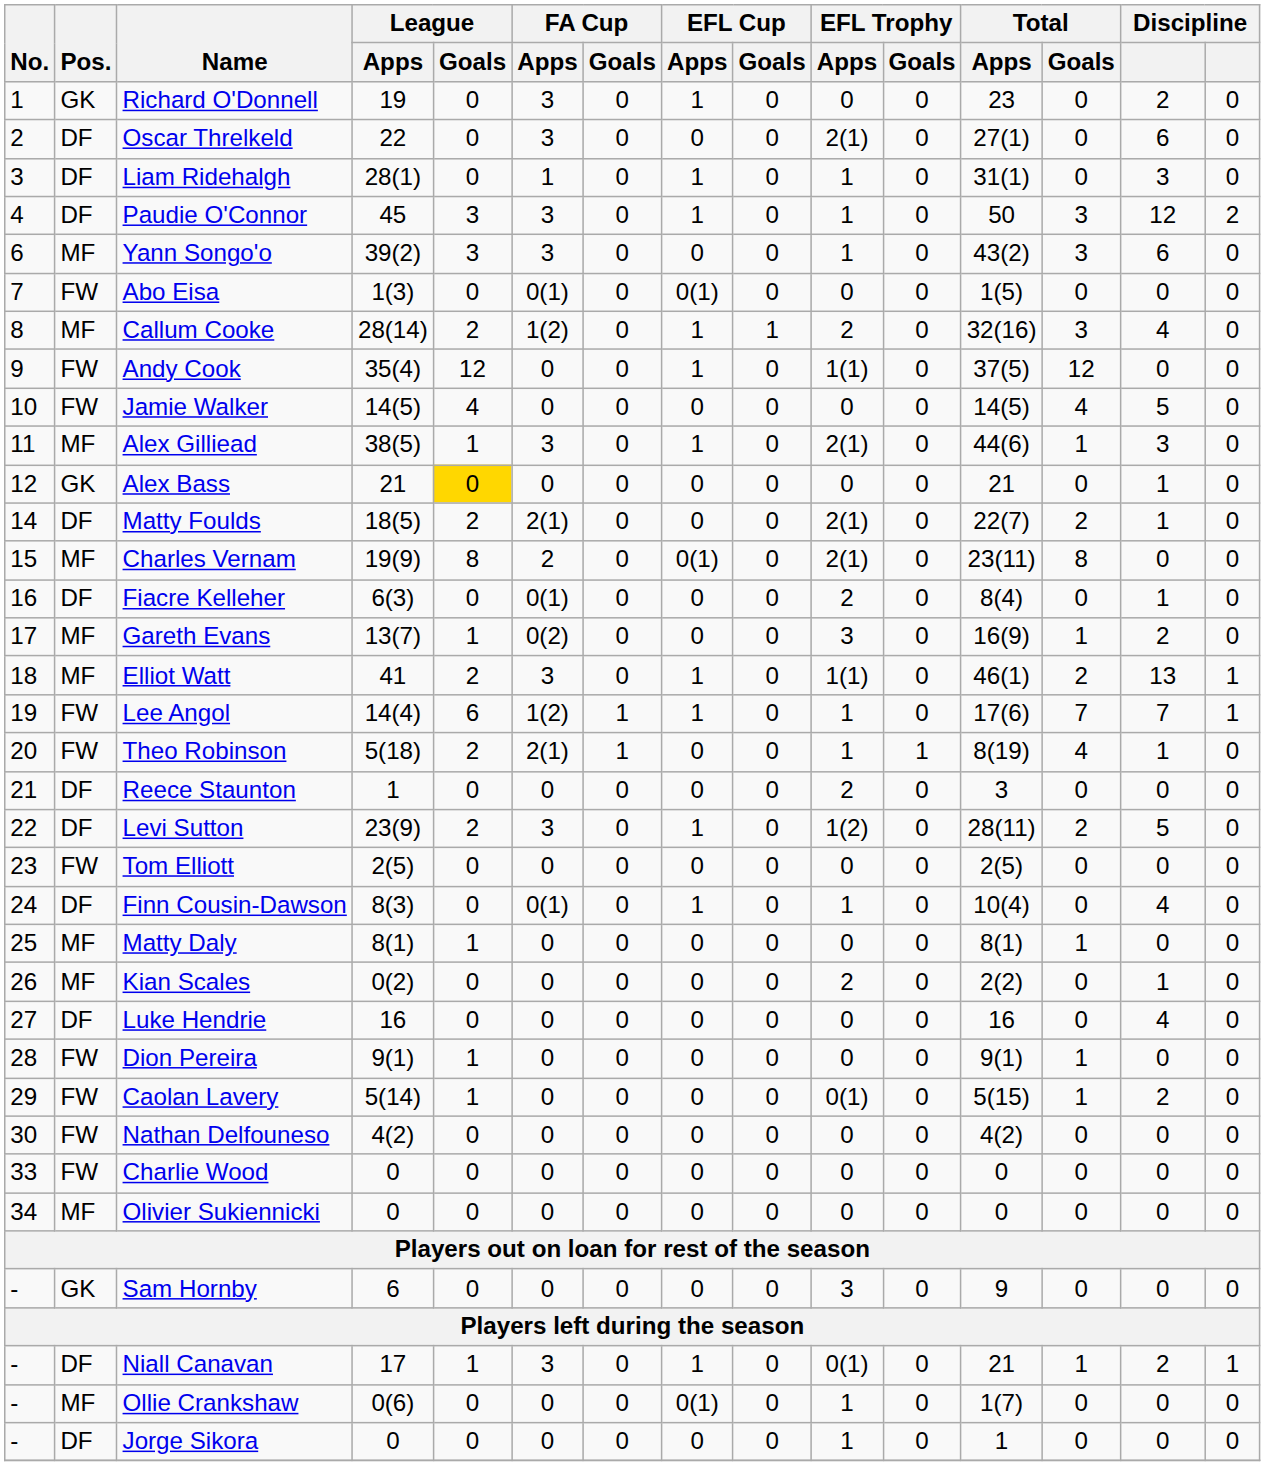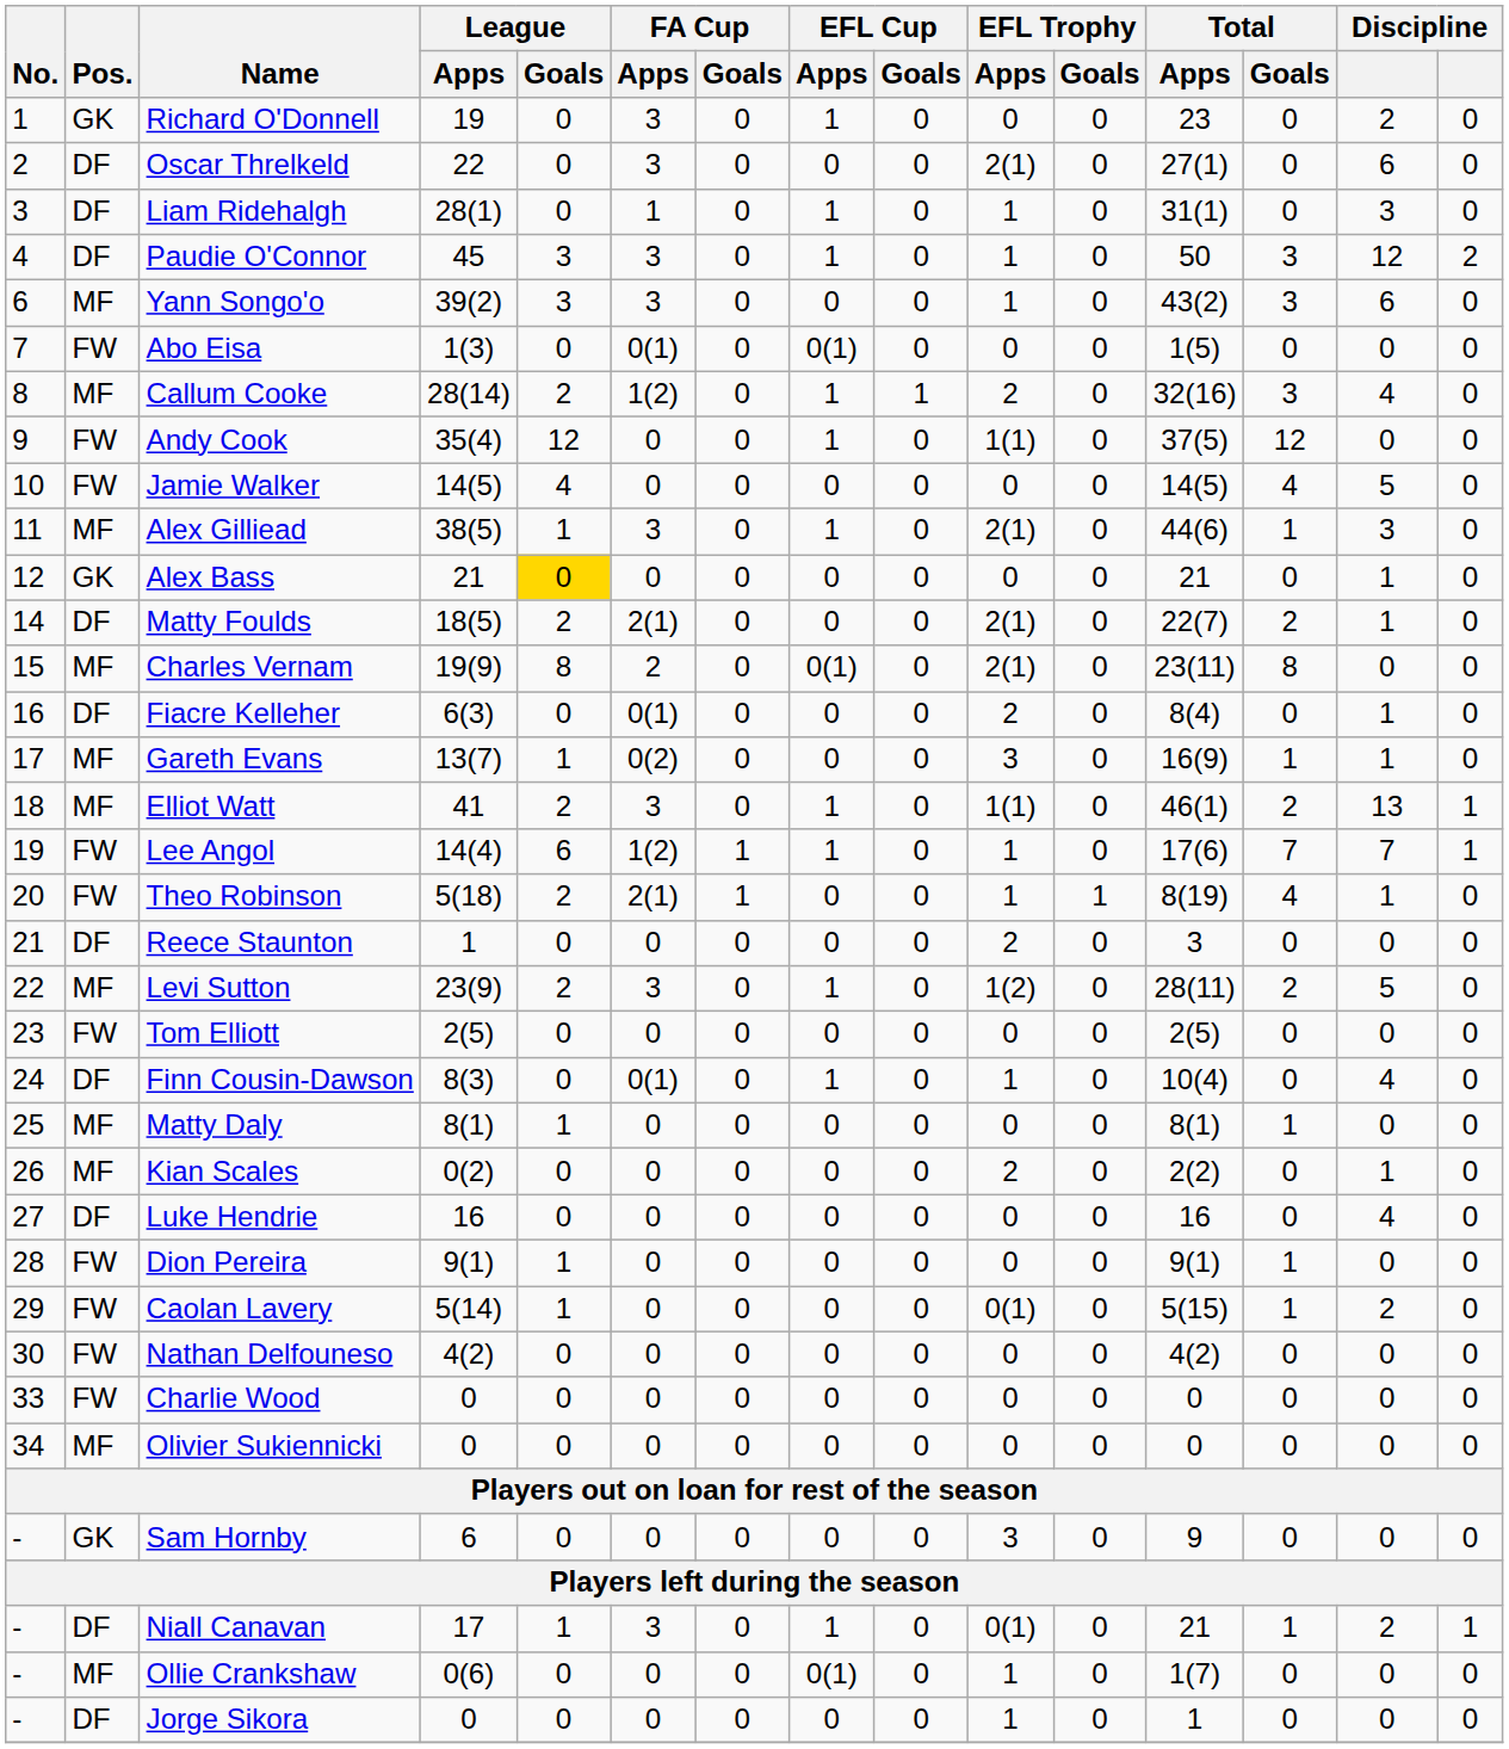Gareth Evans | column 14: 2 -> 1
Levi Sutton | Pos.: DF -> MF
